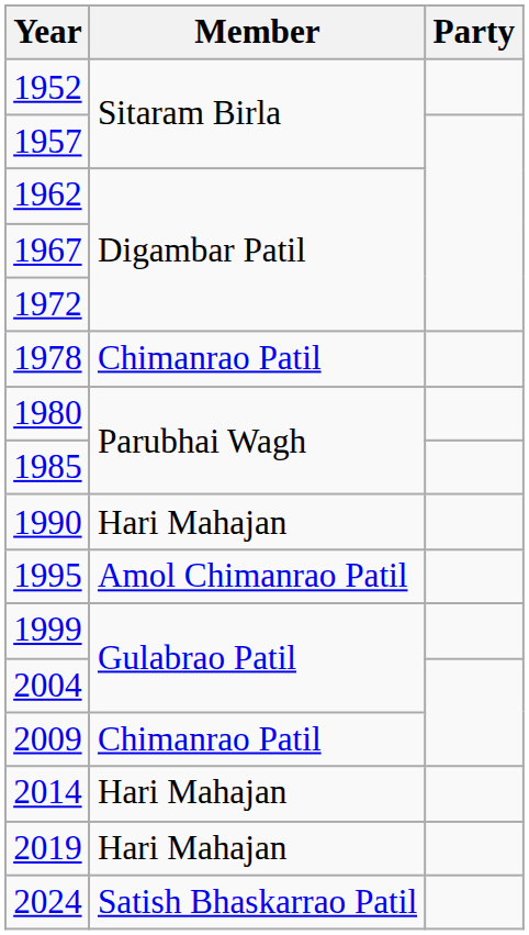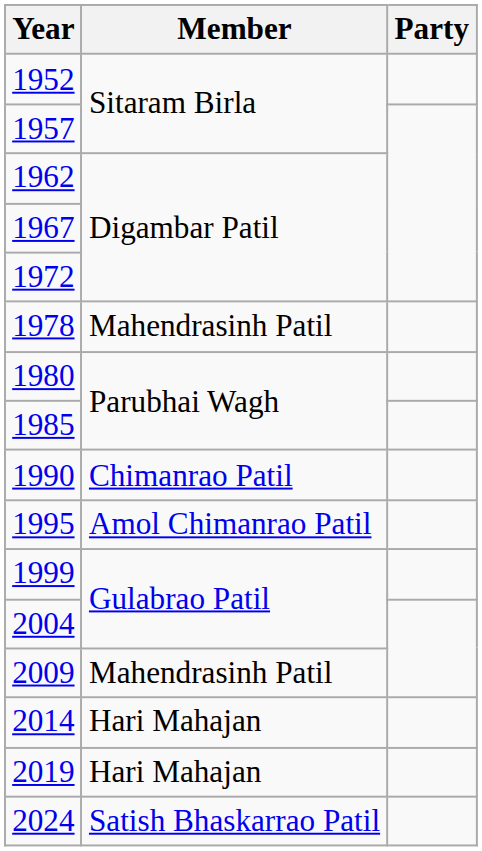1978 | Member: Chimanrao Patil -> Mahendrasinh Patil
1990 | Member: Hari Mahajan -> Chimanrao Patil
2009 | Member: Chimanrao Patil -> Mahendrasinh Patil
